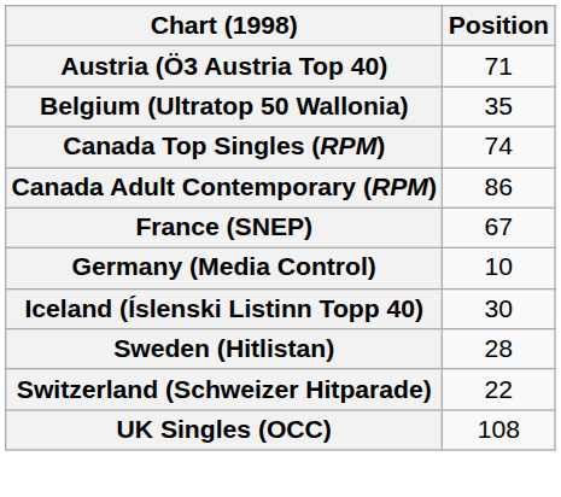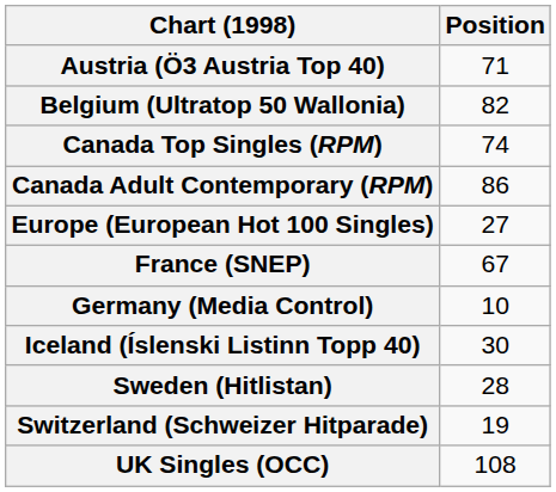Belgium (Ultratop 50 Wallonia) | Position: 35 -> 82
+ row: Europe (European Hot 100 Singles) | 27
Switzerland (Schweizer Hitparade) | Position: 22 -> 19
